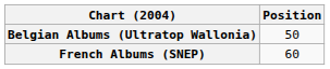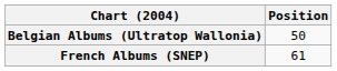French Albums (SNEP) | Position: 60 -> 61
